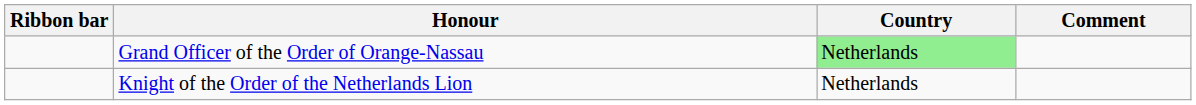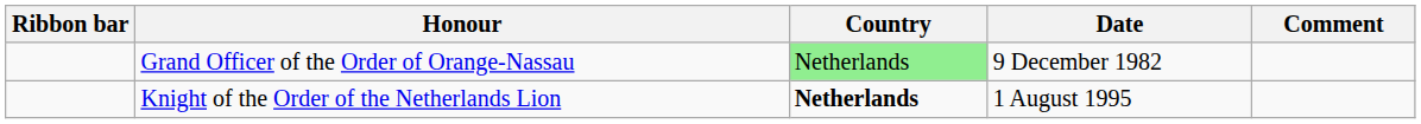+ column: Date | 9 December 1982 | 1 August 1995
Knight of the Order of the Netherlands Lion | Country: normal -> bold
